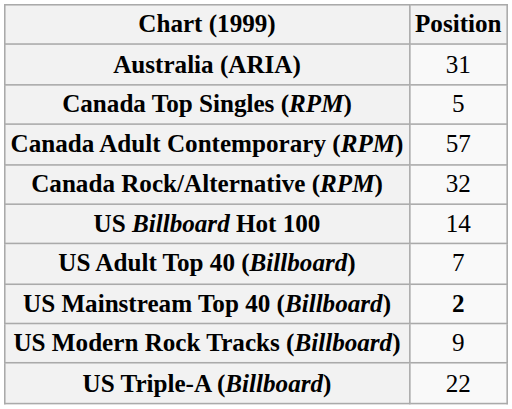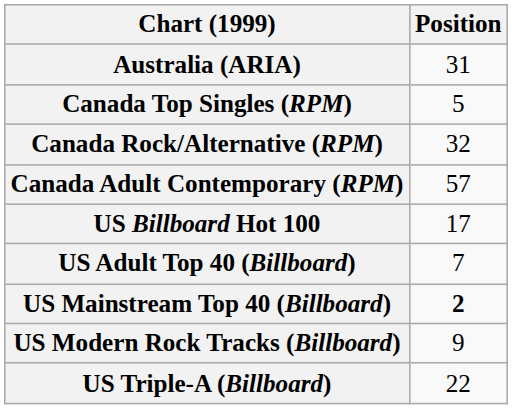rows swapped: Canada Adult Contemporary (RPM) <-> Canada Rock/Alternative (RPM)
US Billboard Hot 100 | Position: 14 -> 17
